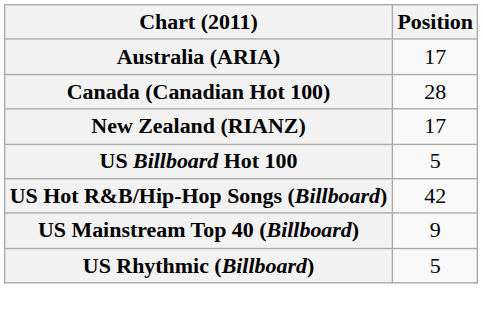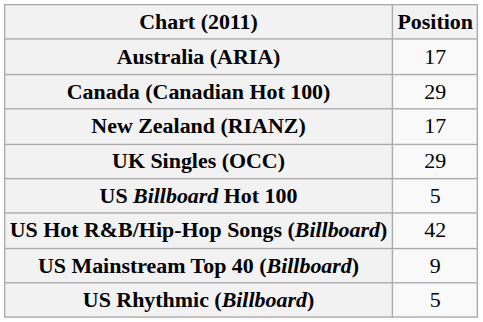Canada (Canadian Hot 100) | Position: 28 -> 29
+ row: UK Singles (OCC) | 29
